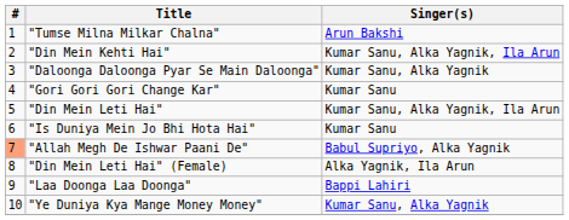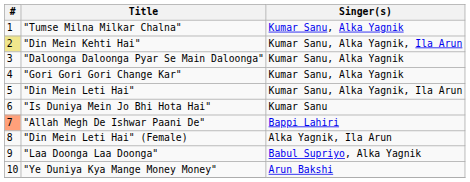"Tumse Milna Milkar Chalna" | Singer(s): Arun Bakshi -> Kumar Sanu, Alka Yagnik
"Din Mein Kehti Hai" | #: no background -> khaki background
"Gori Gori Gori Change Kar" | Singer(s): Kumar Sanu -> Kumar Sanu, Alka Yagnik
"Allah Megh De Ishwar Paani De" | Singer(s): Babul Supriyo, Alka Yagnik -> Bappi Lahiri
"Laa Doonga Laa Doonga" | Singer(s): Bappi Lahiri -> Babul Supriyo, Alka Yagnik
"Ye Duniya Kya Mange Money Money" | Singer(s): Kumar Sanu, Alka Yagnik -> Arun Bakshi
